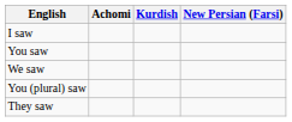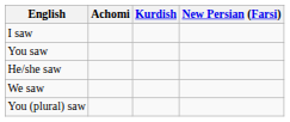+ row: He/she saw
- row: They saw
